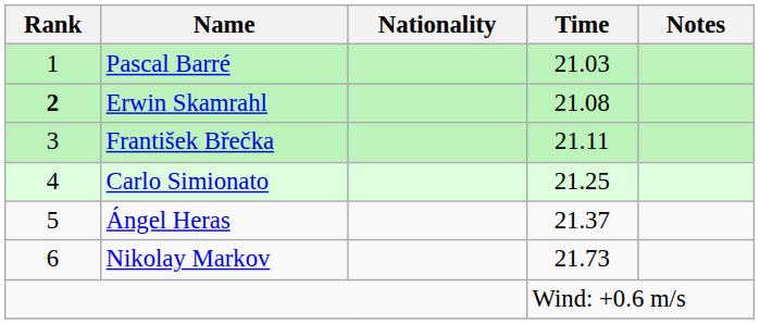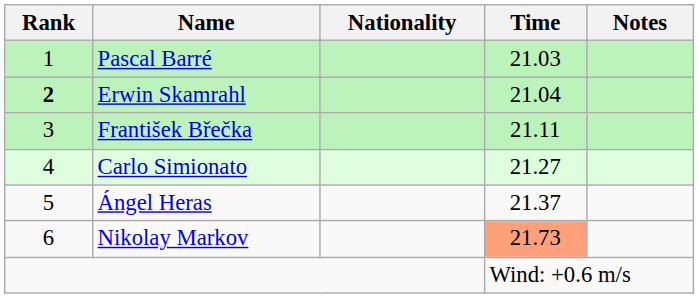Erwin Skamrahl | Time: 21.08 -> 21.04
Carlo Simionato | Time: 21.25 -> 21.27
Nikolay Markov | Time: no background -> lightsalmon background
